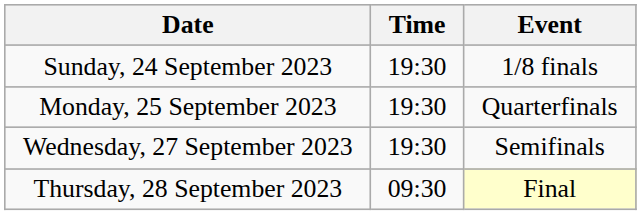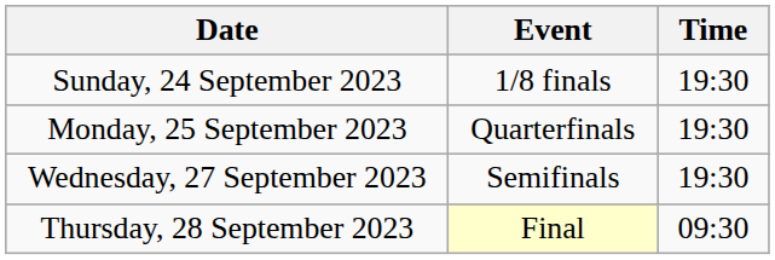columns swapped: Time <-> Event
